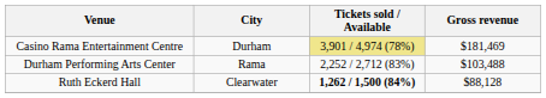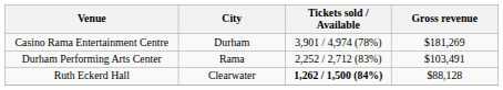Casino Rama Entertainment Centre | Tickets sold / Available: khaki background -> no background
Casino Rama Entertainment Centre | Gross revenue: $181,469 -> $181,269
Durham Performing Arts Center | Gross revenue: $103,488 -> $103,491
